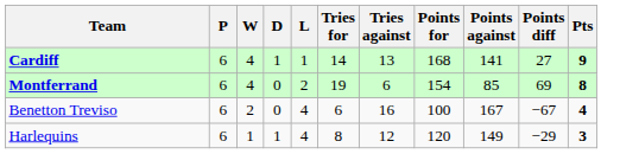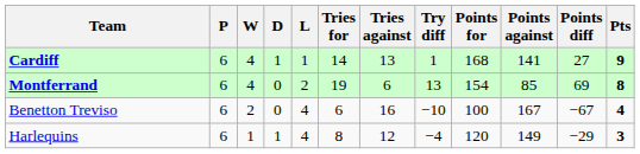+ column: Try diff | 1 | 13 | −10 | −4
